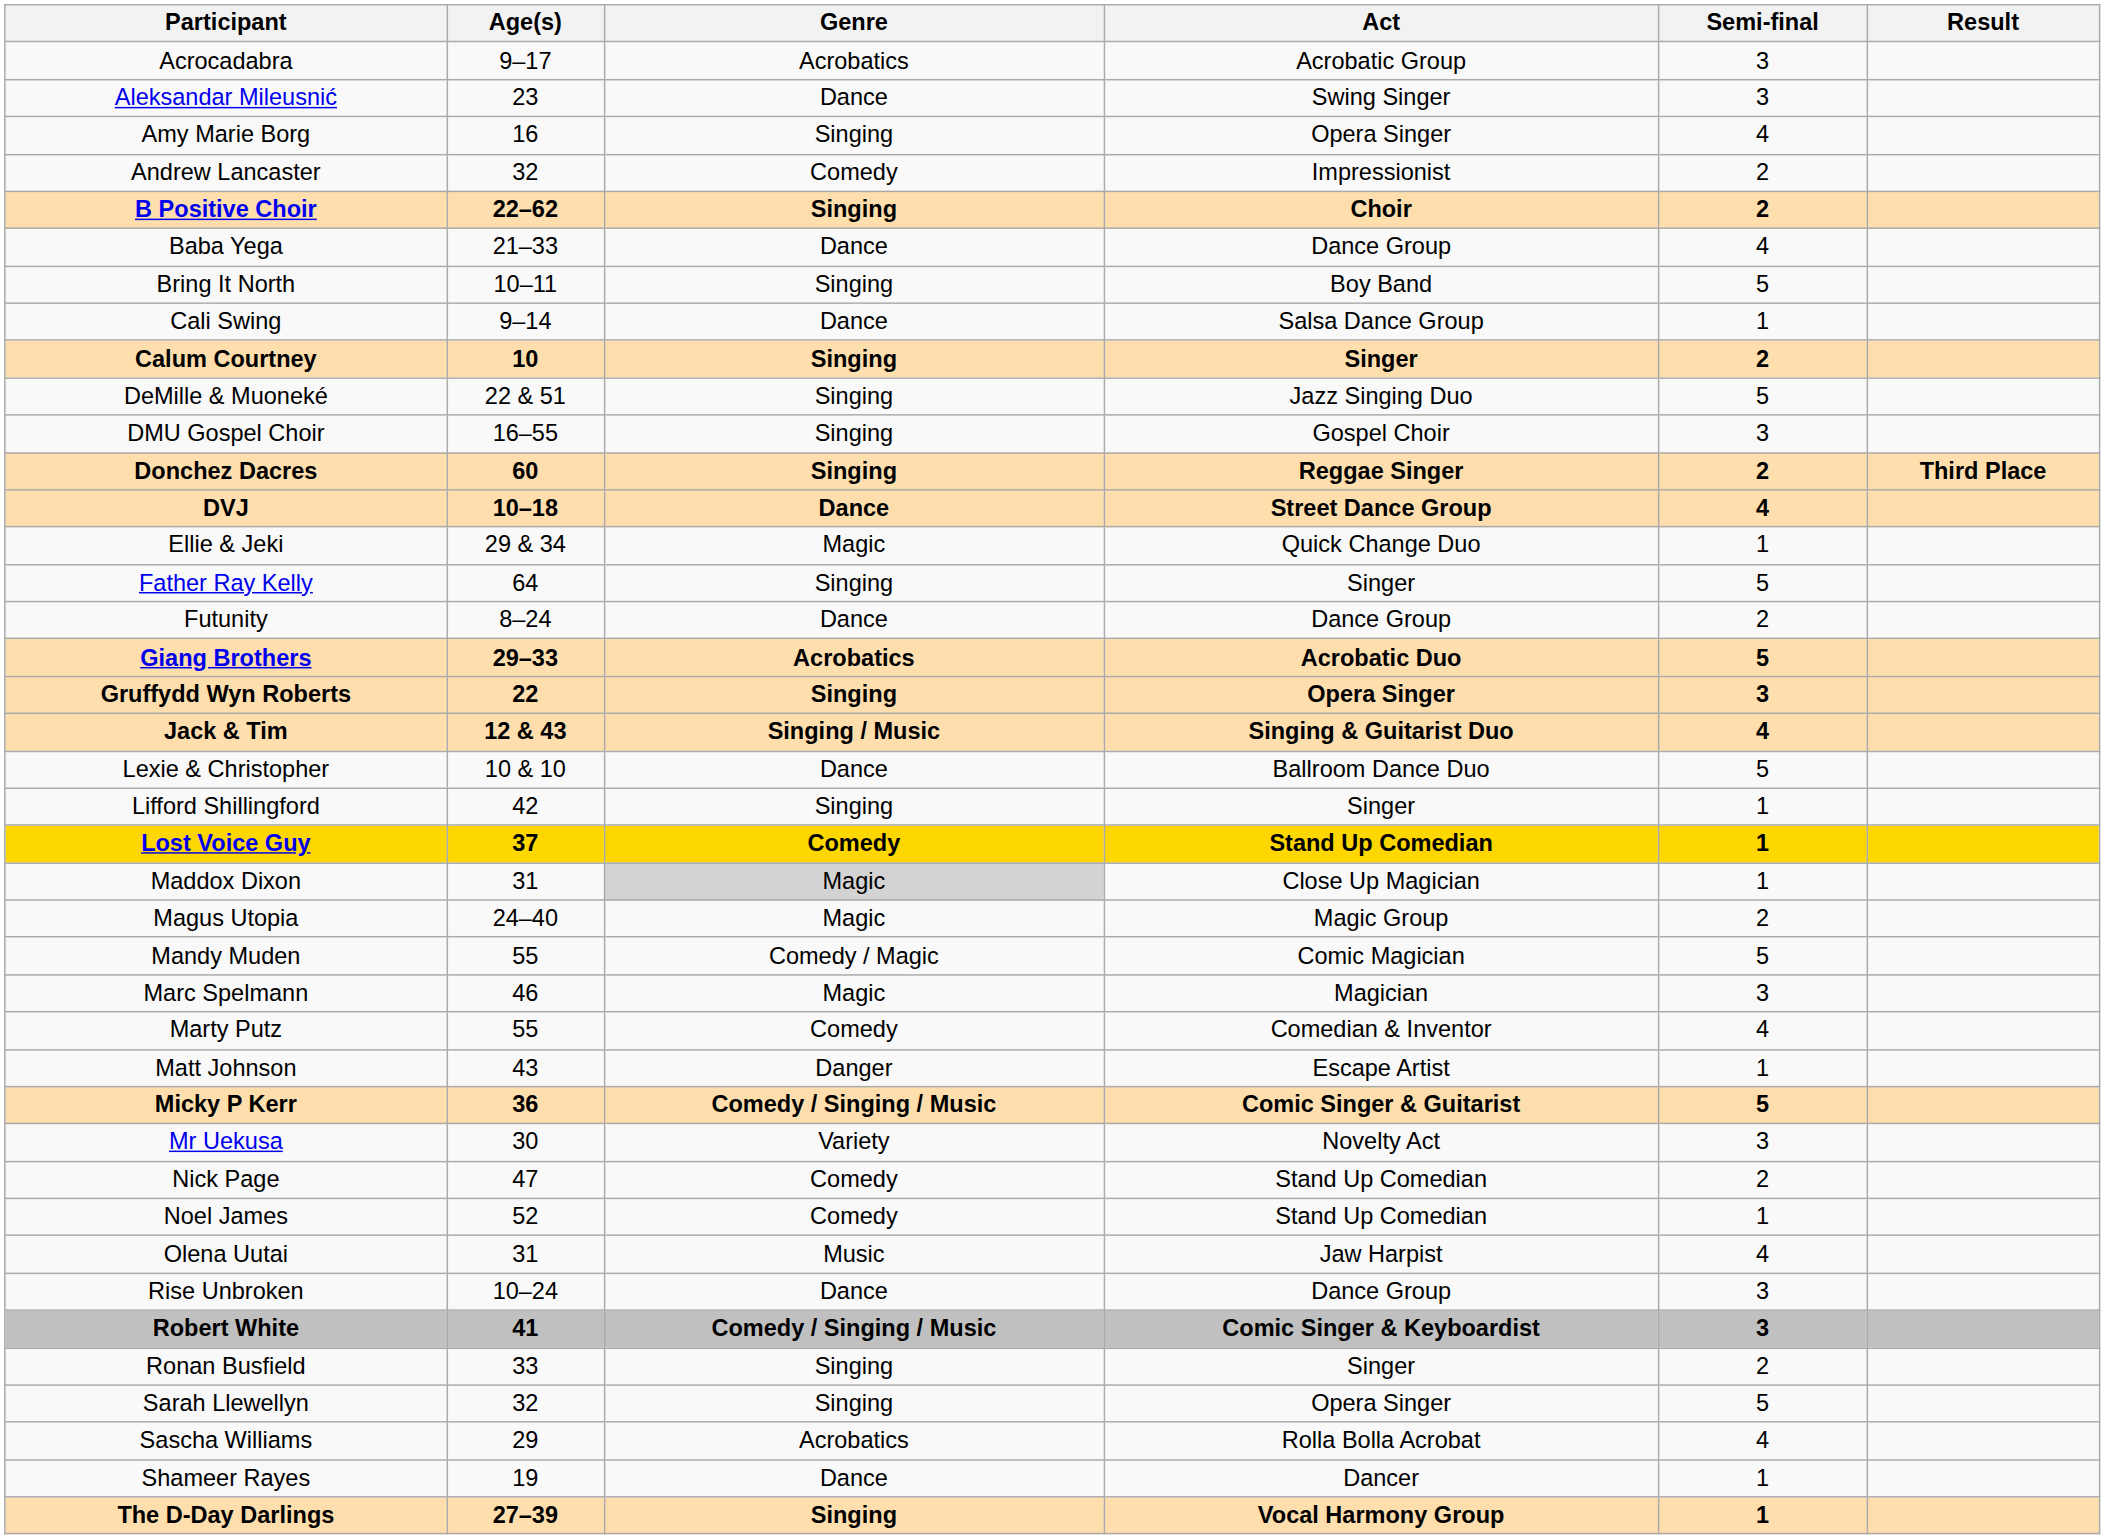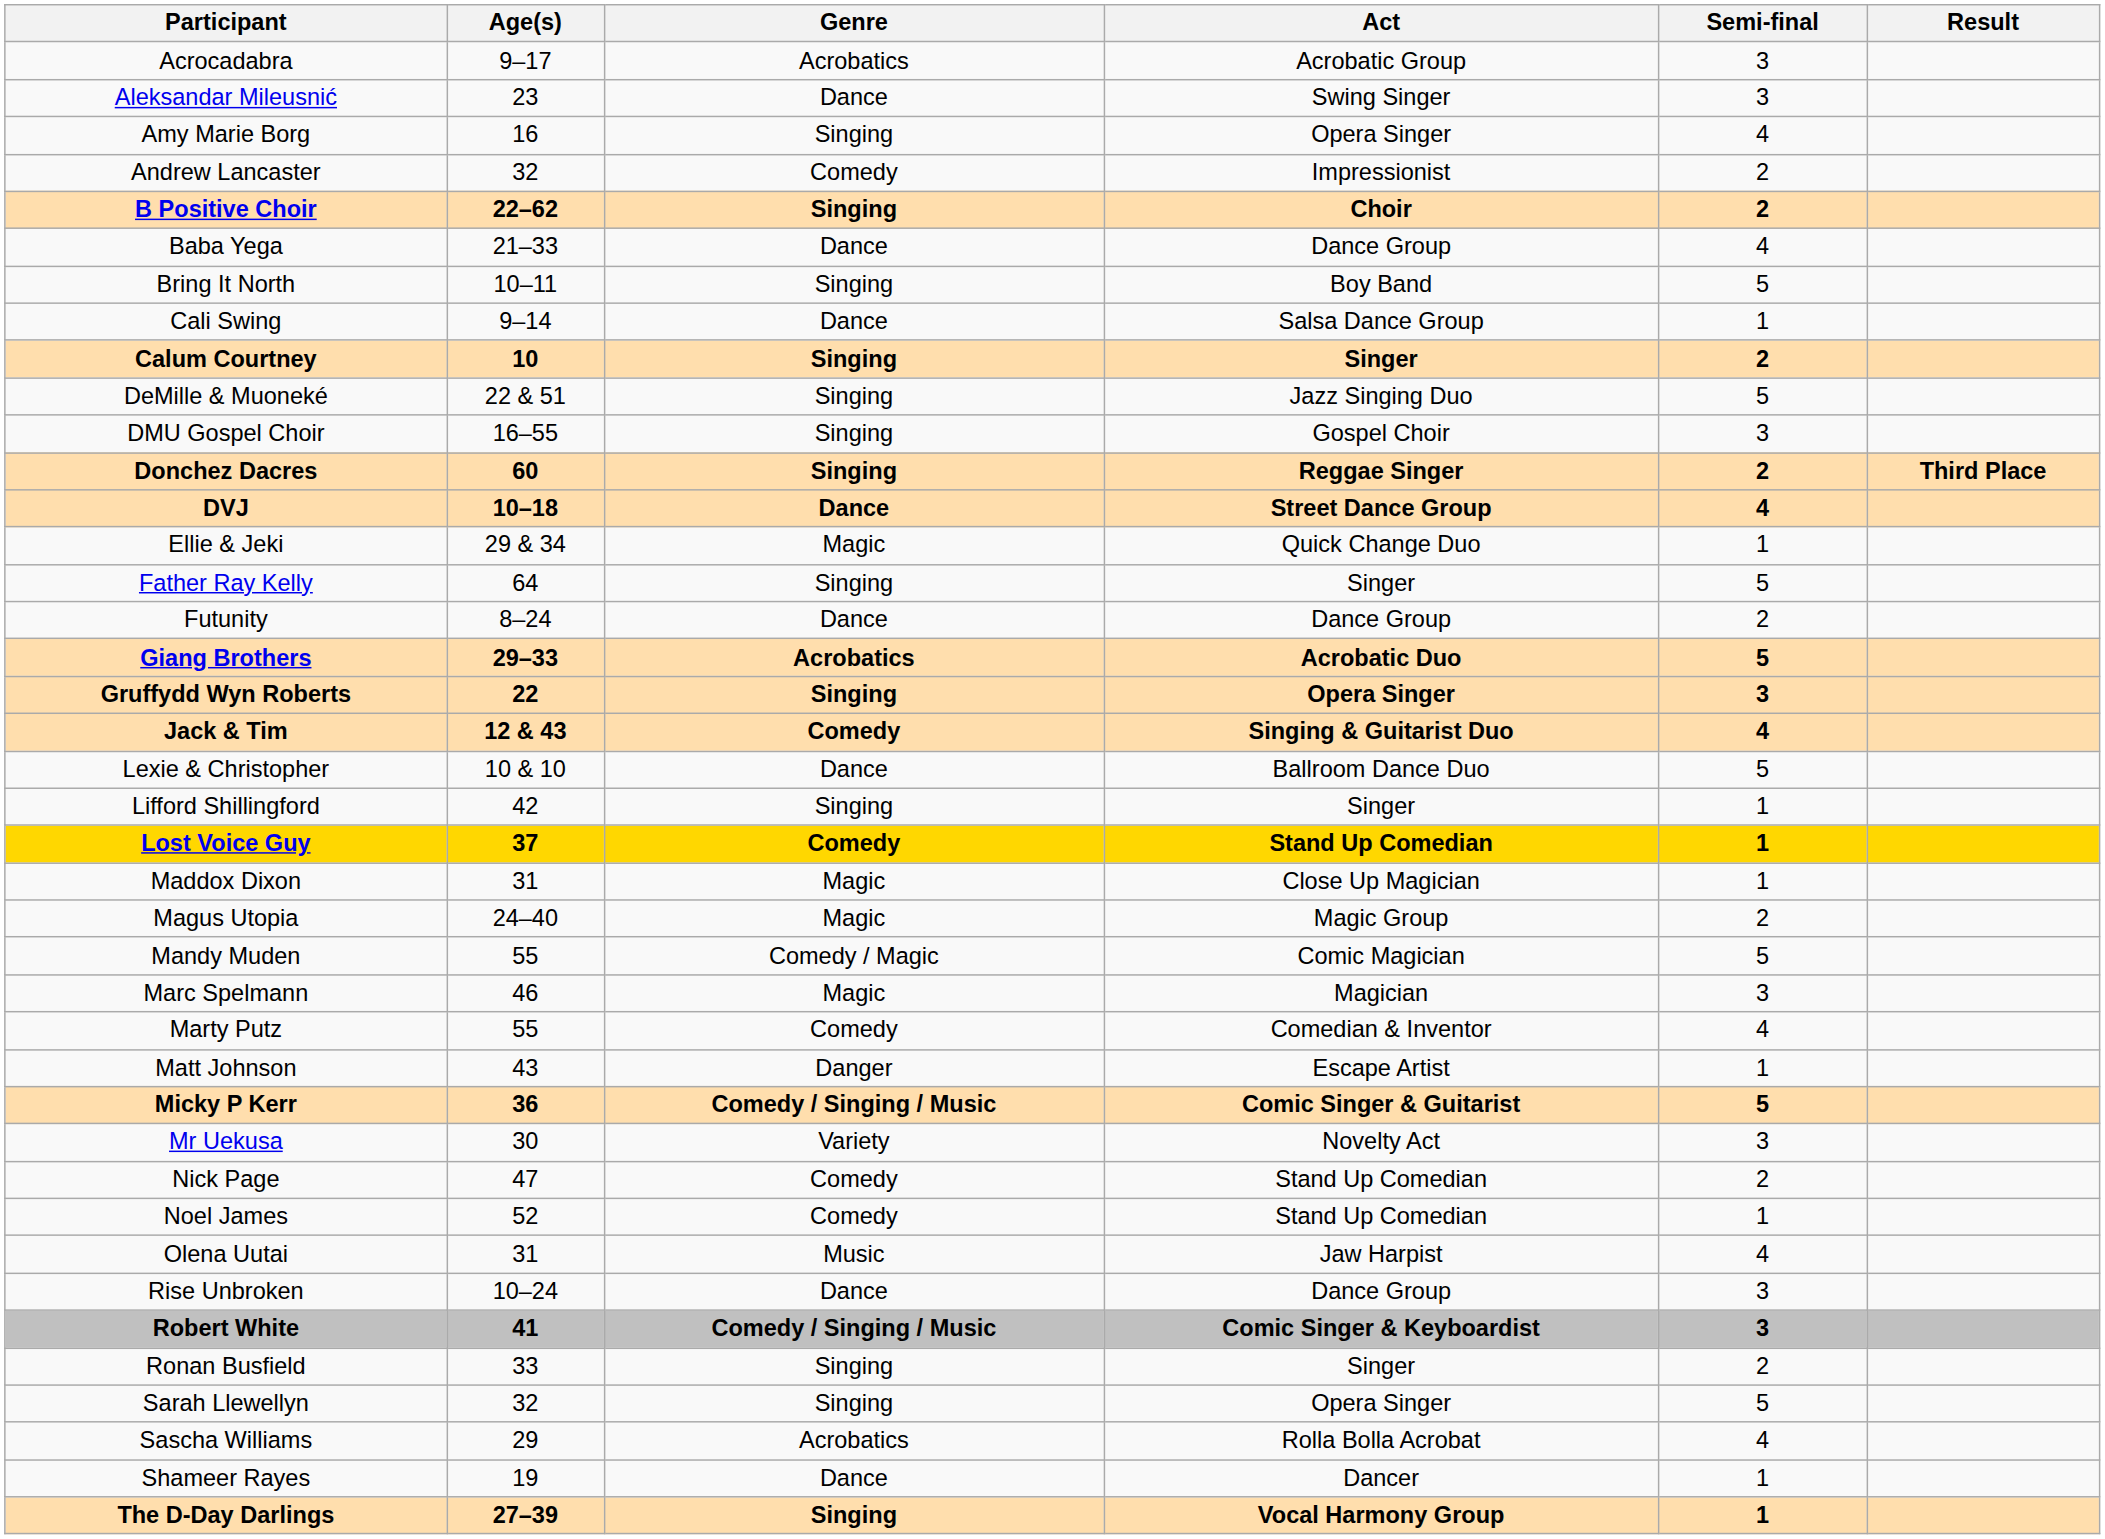Jack & Tim | Genre: Singing / Music -> Comedy
Maddox Dixon | Genre: lightgrey background -> no background
